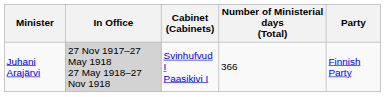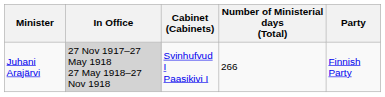Juhani Arajärvi | Number of Ministerial days (Total): 366 -> 266
